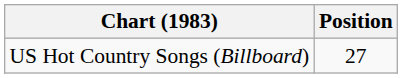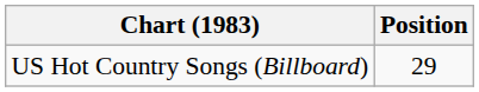US Hot Country Songs (Billboard) | Position: 27 -> 29
